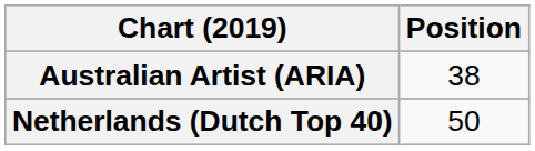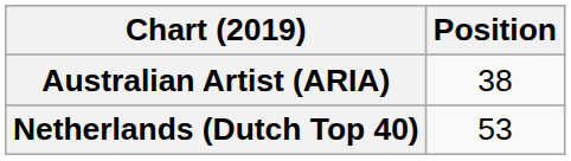Netherlands (Dutch Top 40) | Position: 50 -> 53
